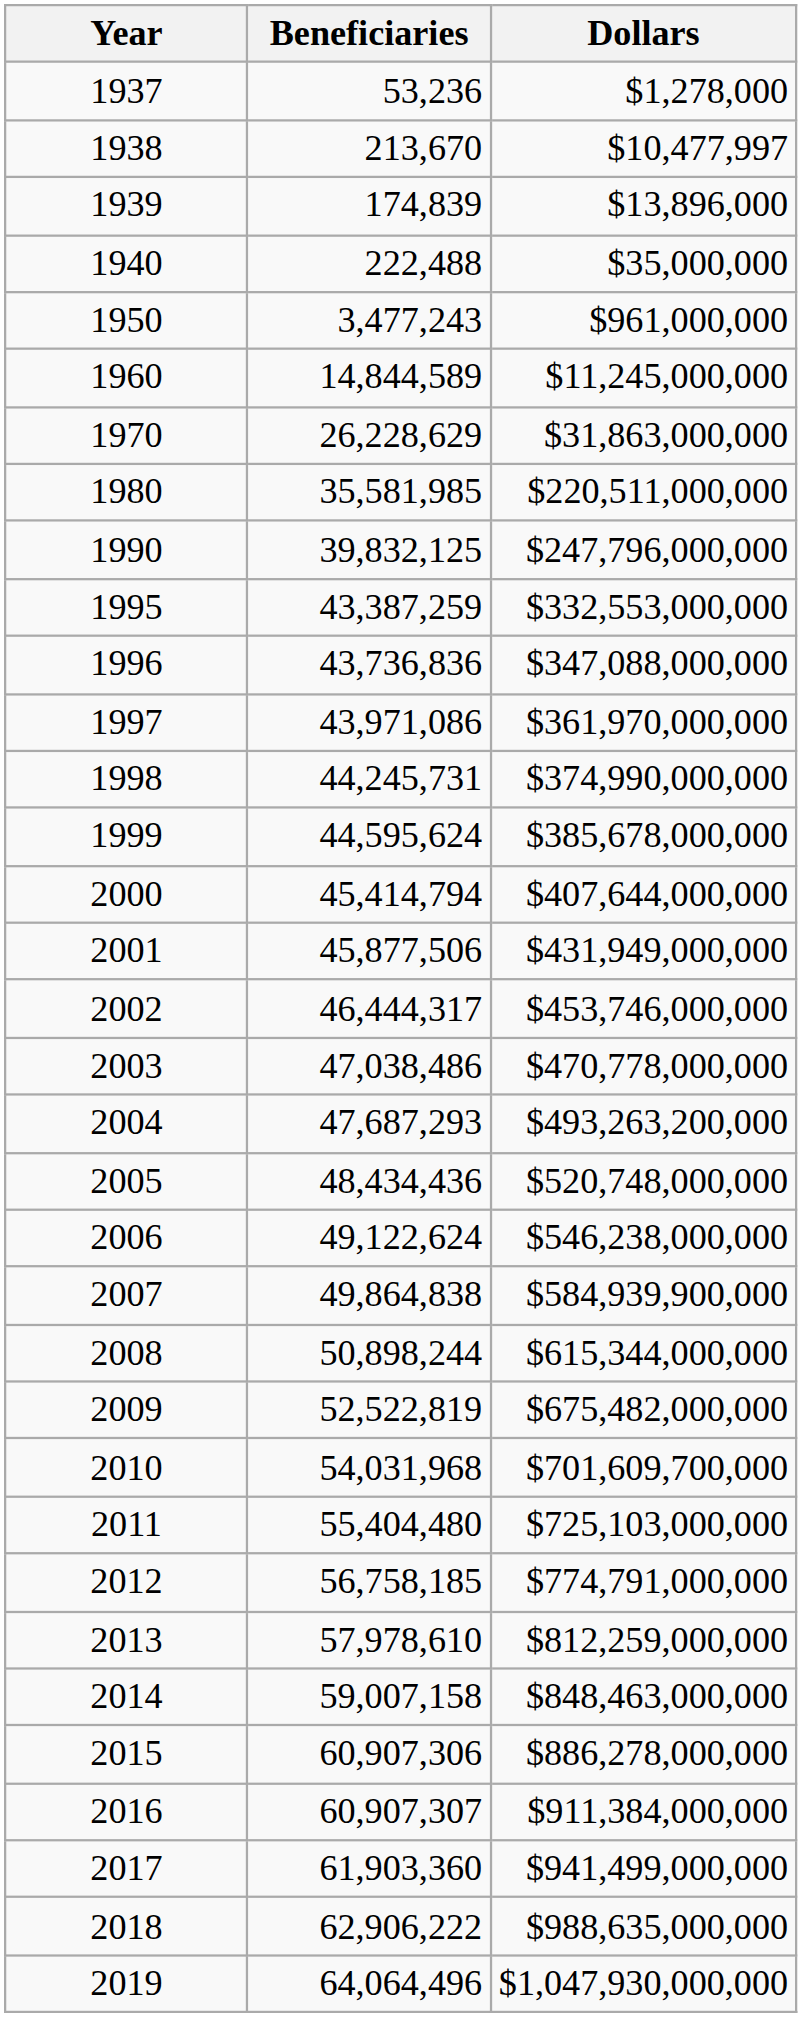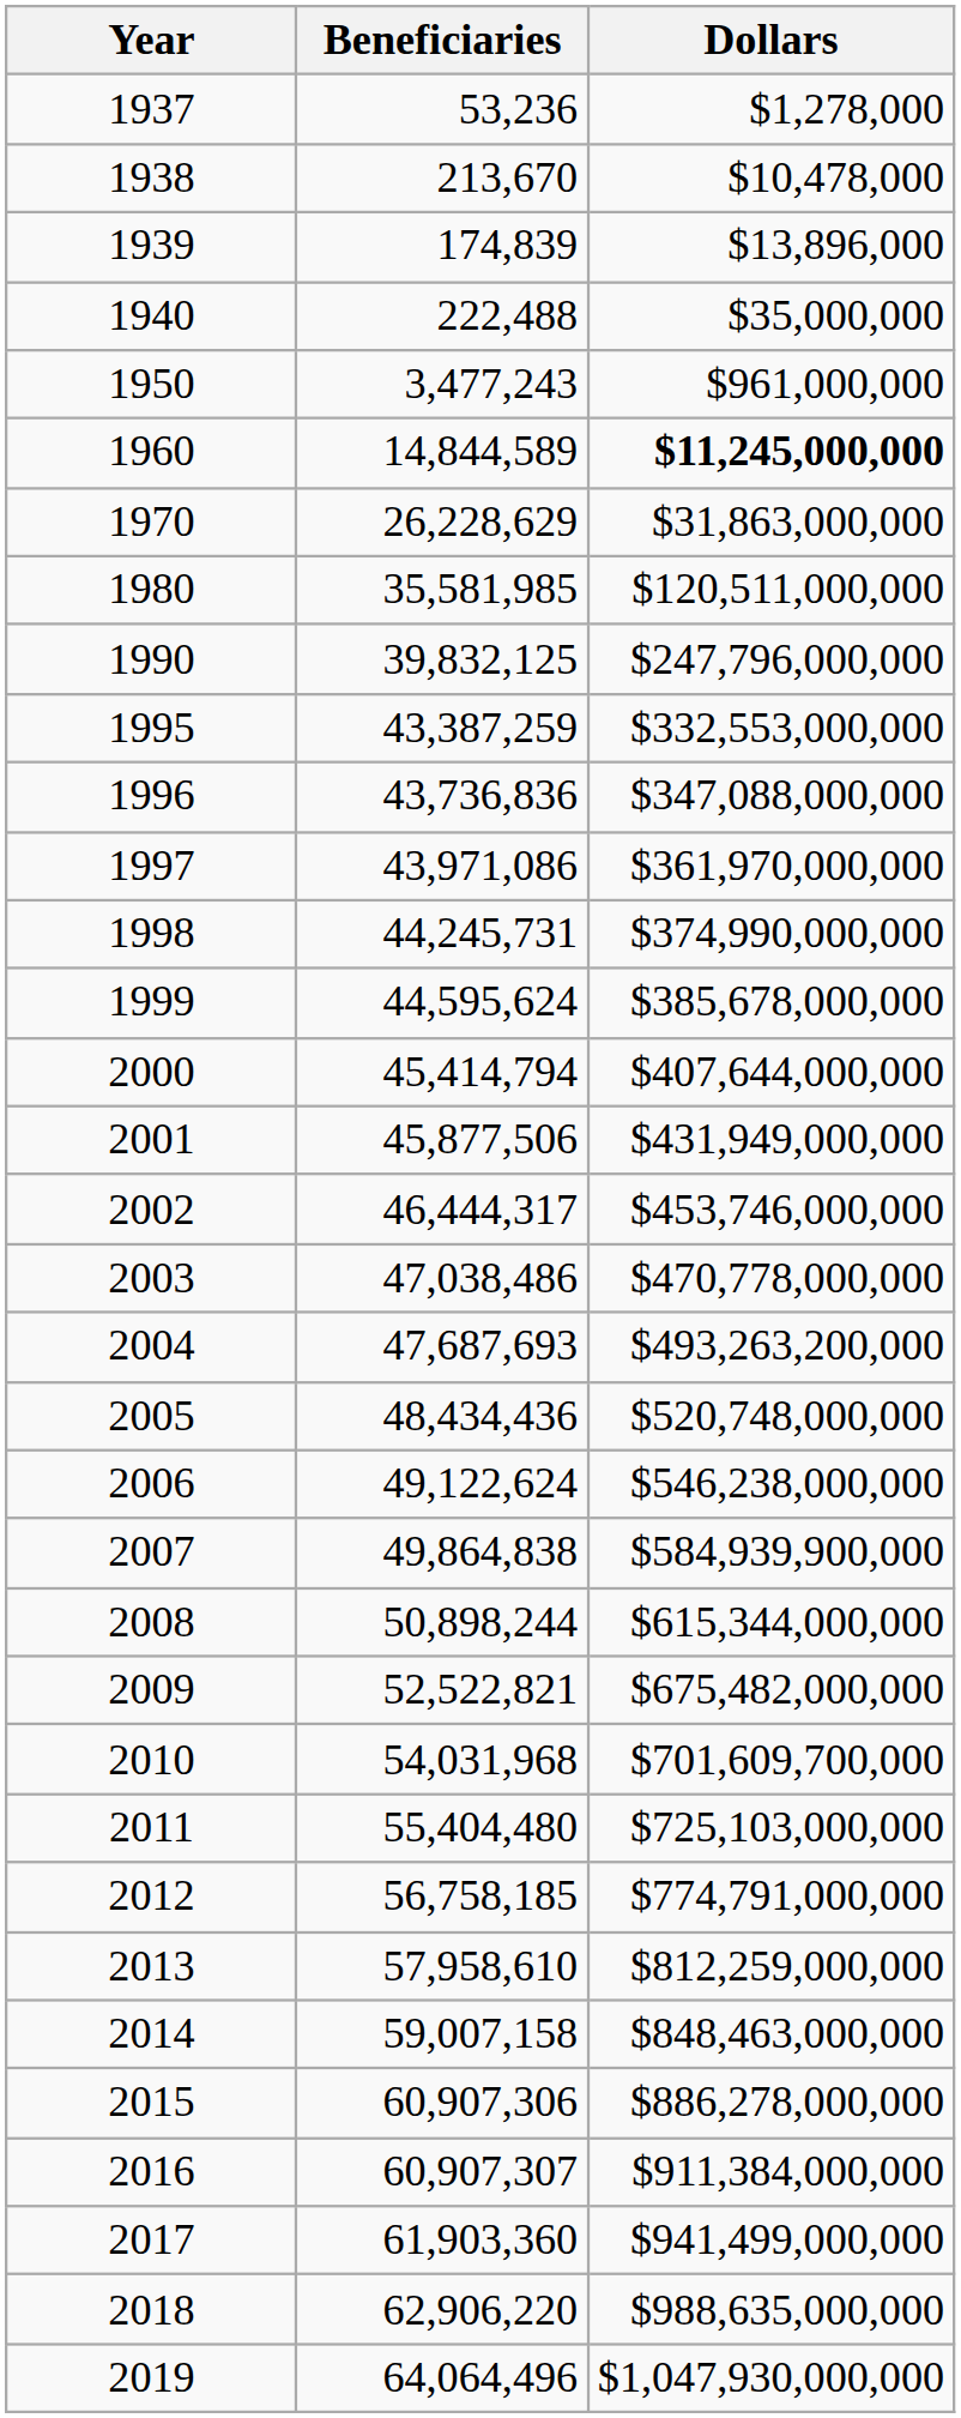1938 | Dollars: $10,477,997 -> $10,478,000
1960 | Dollars: normal -> bold
1980 | Dollars: $220,511,000,000 -> $120,511,000,000
2004 | Beneficiaries: 47,687,293 -> 47,687,693
2009 | Beneficiaries: 52,522,819 -> 52,522,821
2013 | Beneficiaries: 57,978,610 -> 57,958,610
2018 | Beneficiaries: 62,906,222 -> 62,906,220
